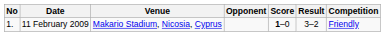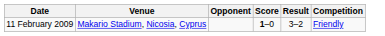- column: No | 1.
